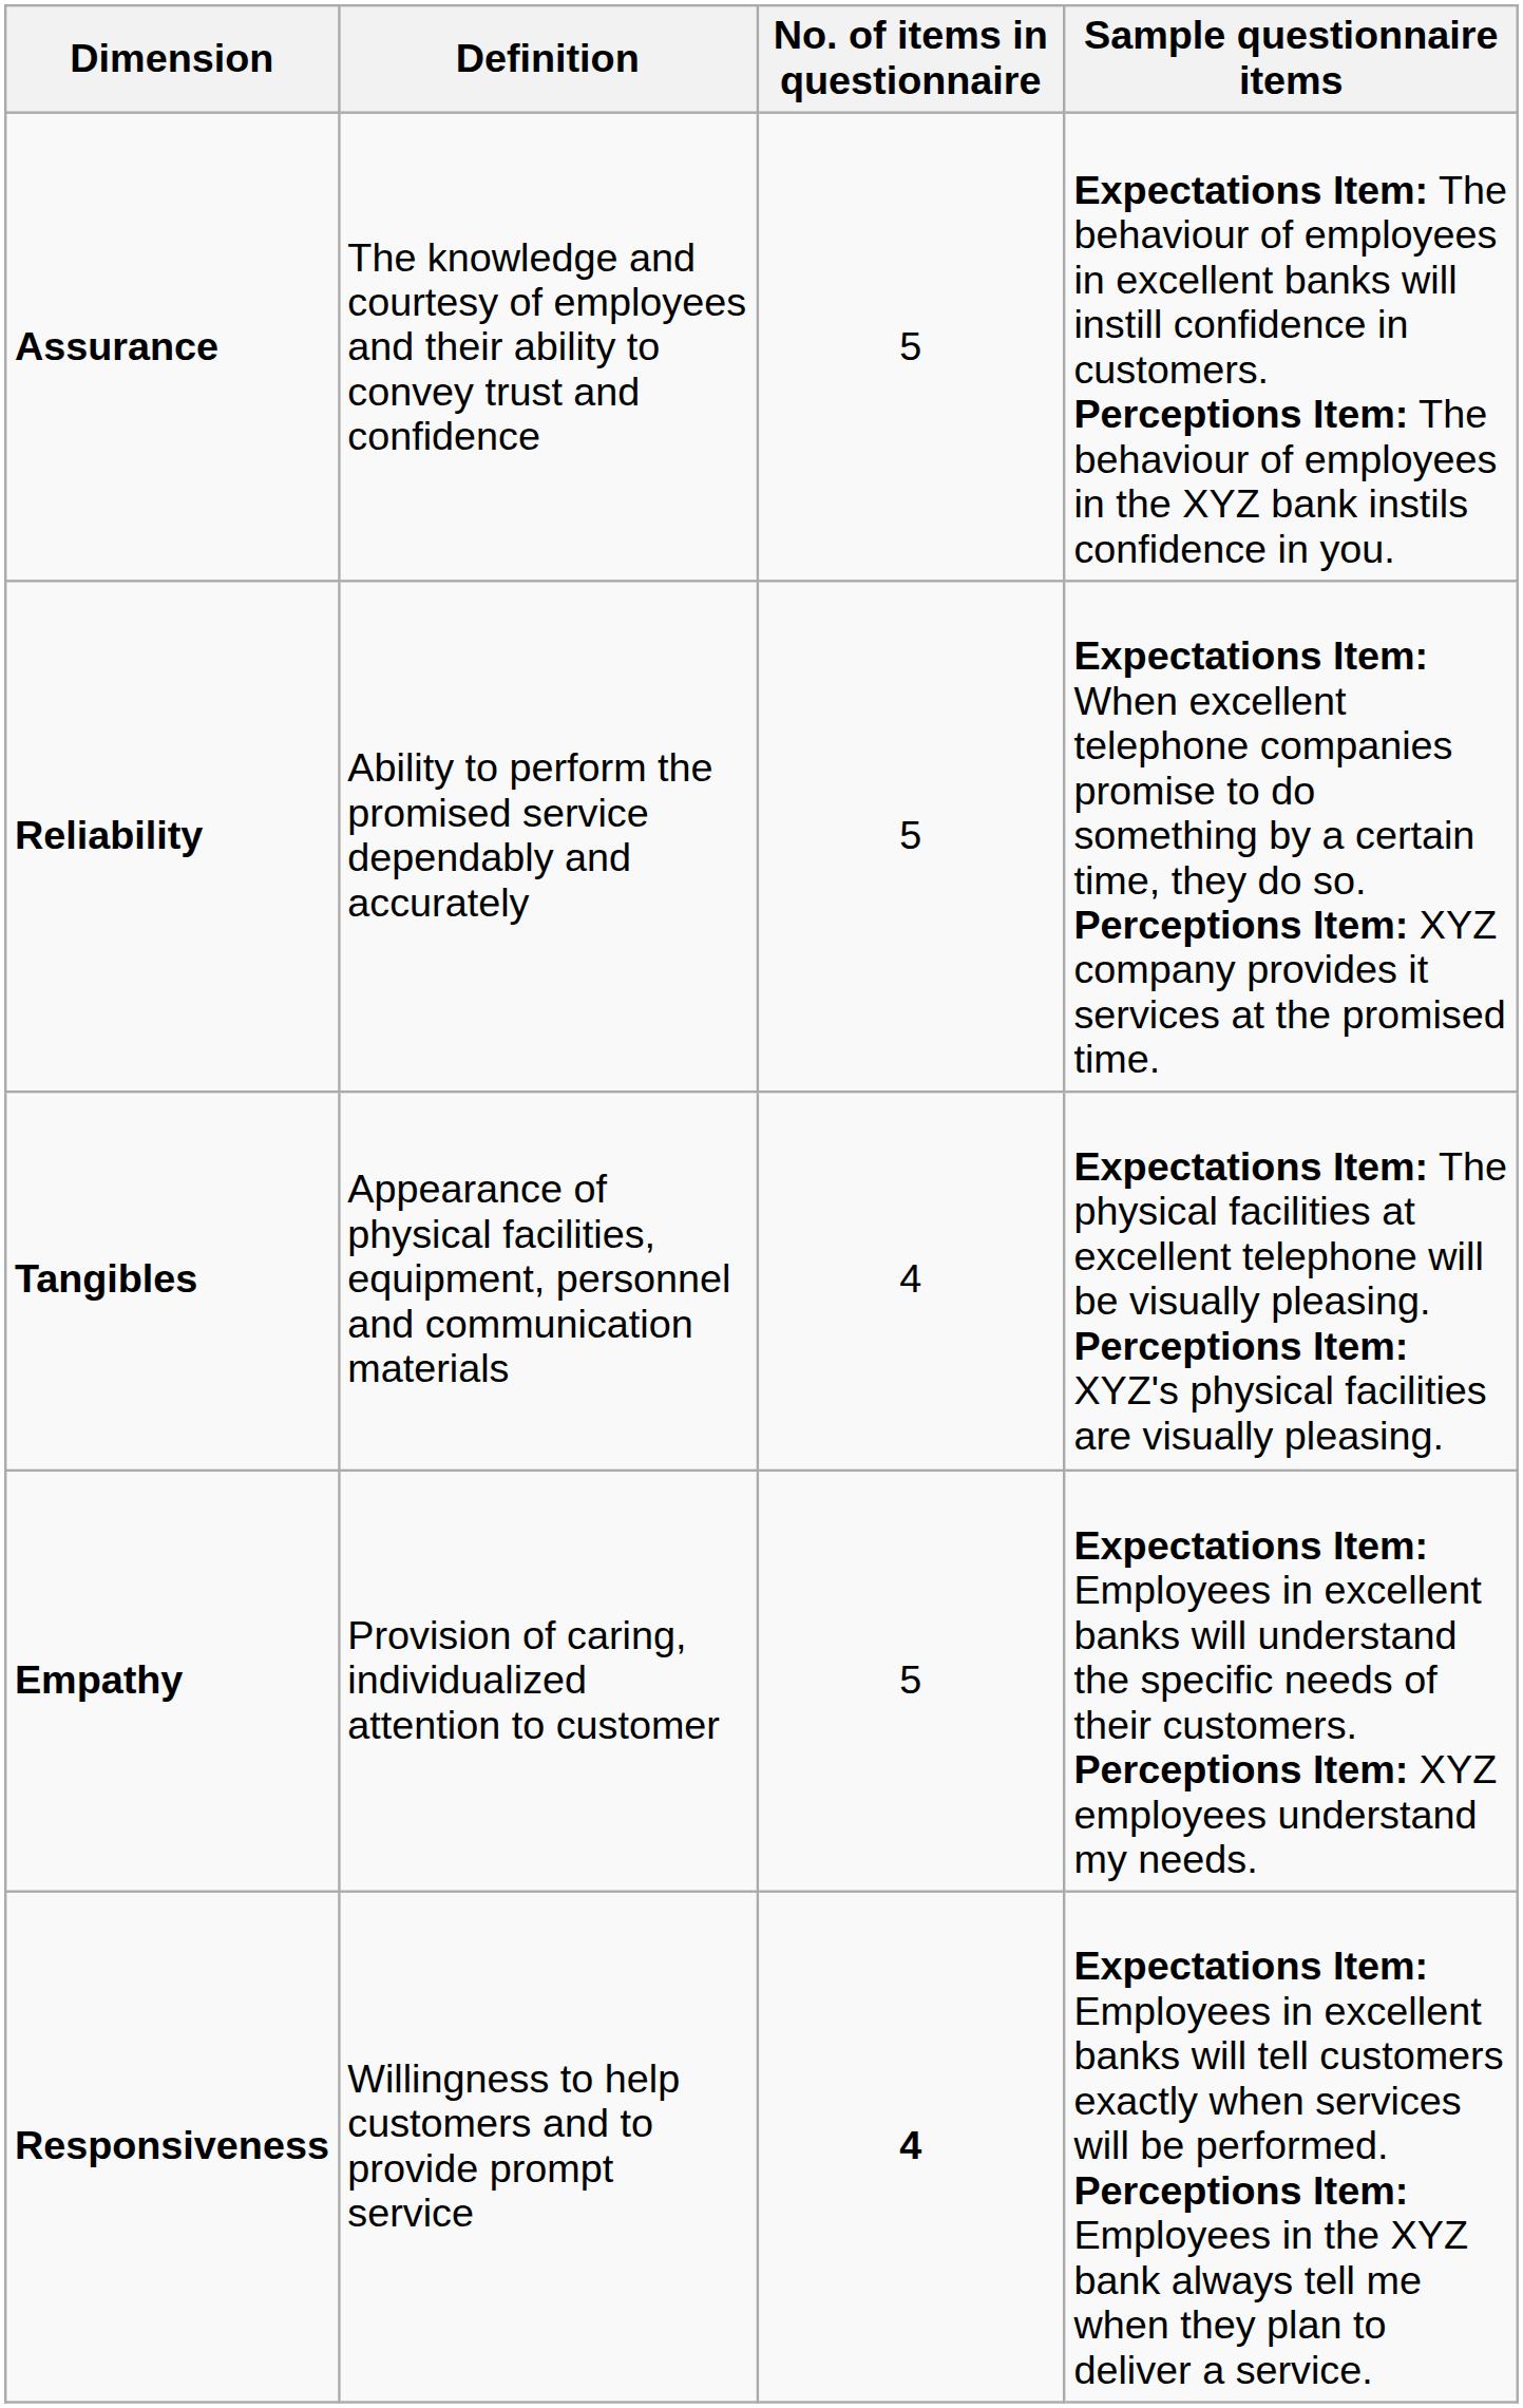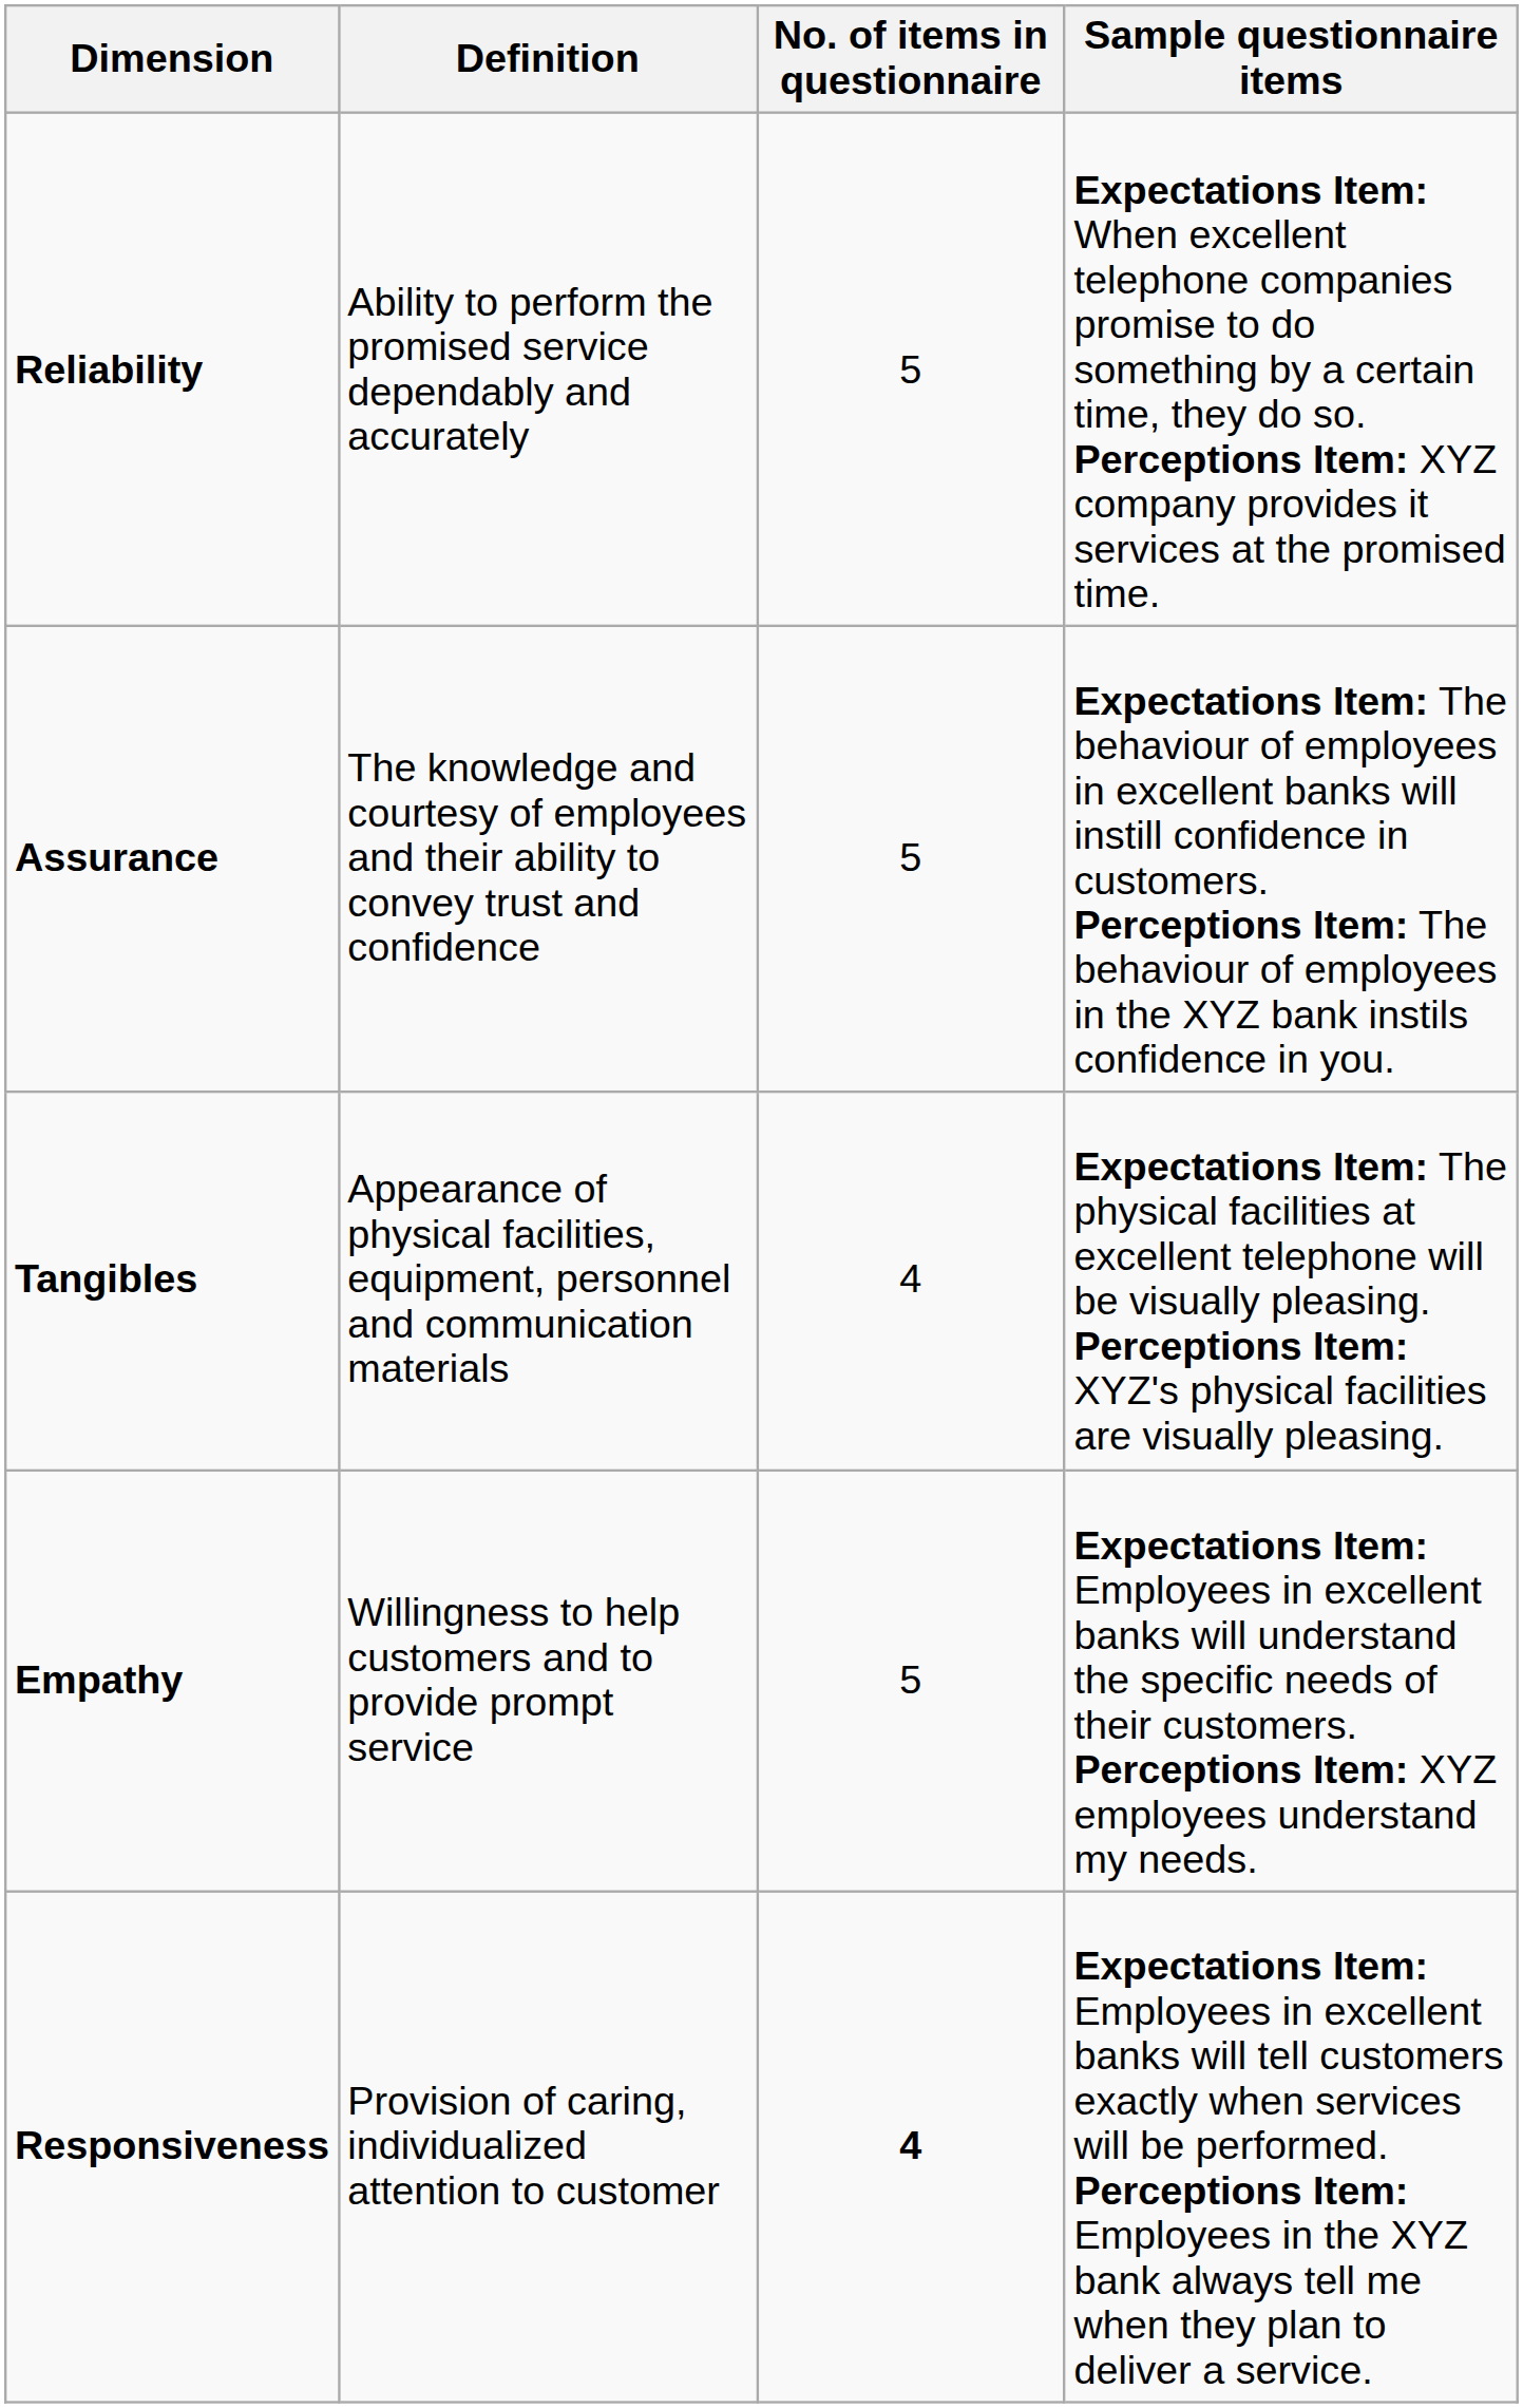rows swapped: Reliability <-> Assurance
Empathy | Definition: Provision of caring, individualized attention to customer -> Willingness to help customers and to provide prompt service
Responsiveness | Definition: Willingness to help customers and to provide prompt service -> Provision of caring, individualized attention to customer
